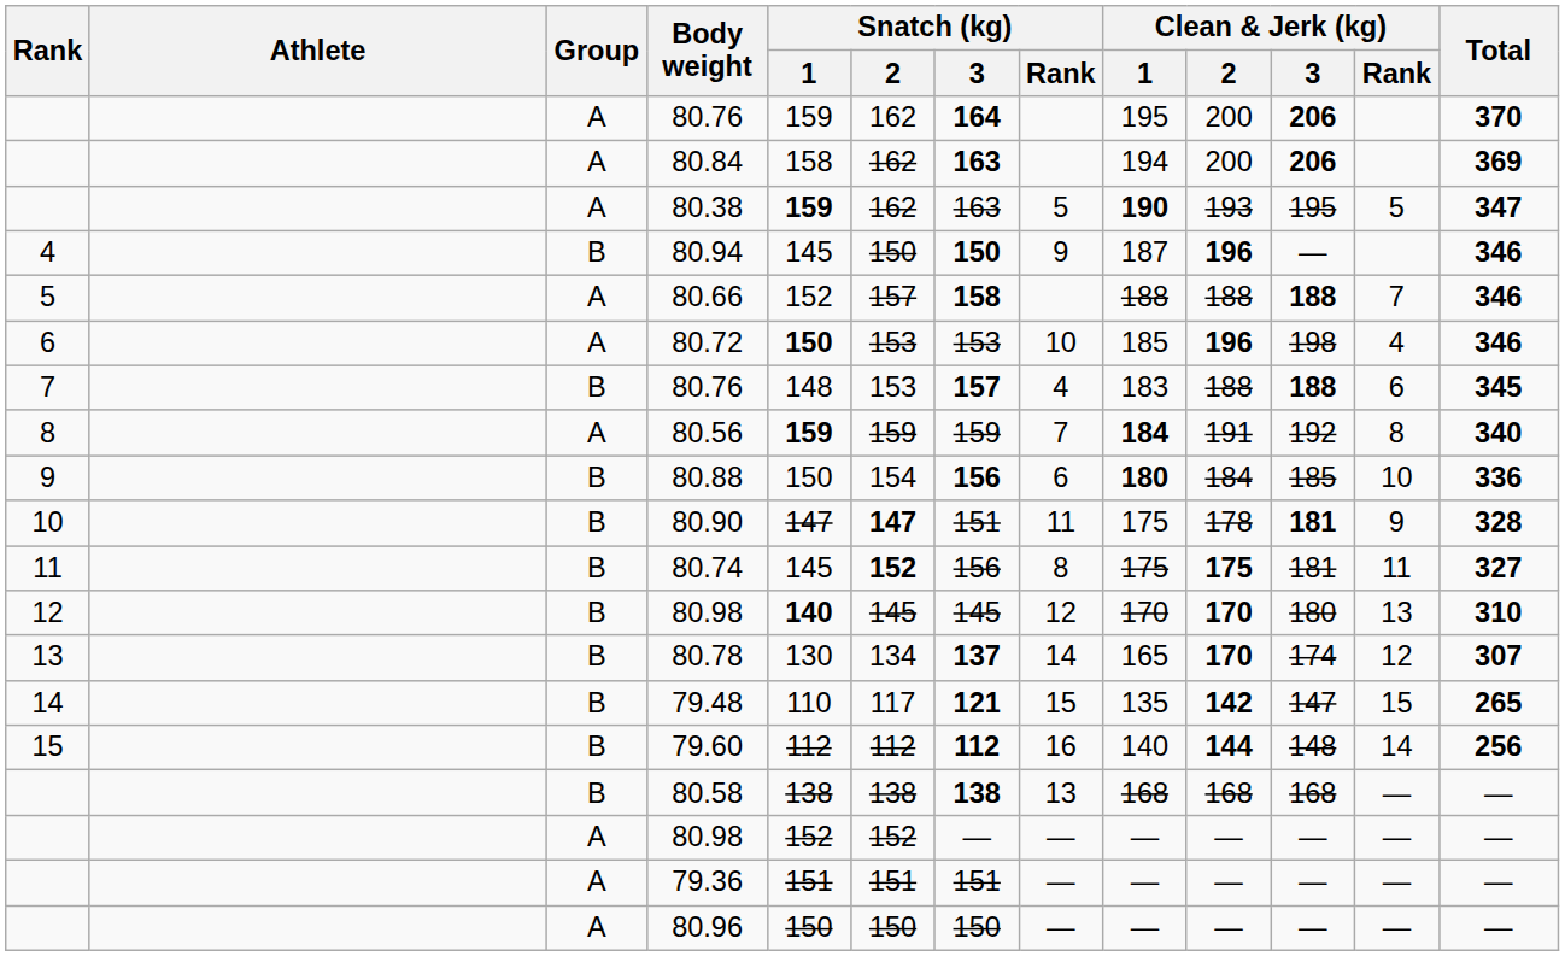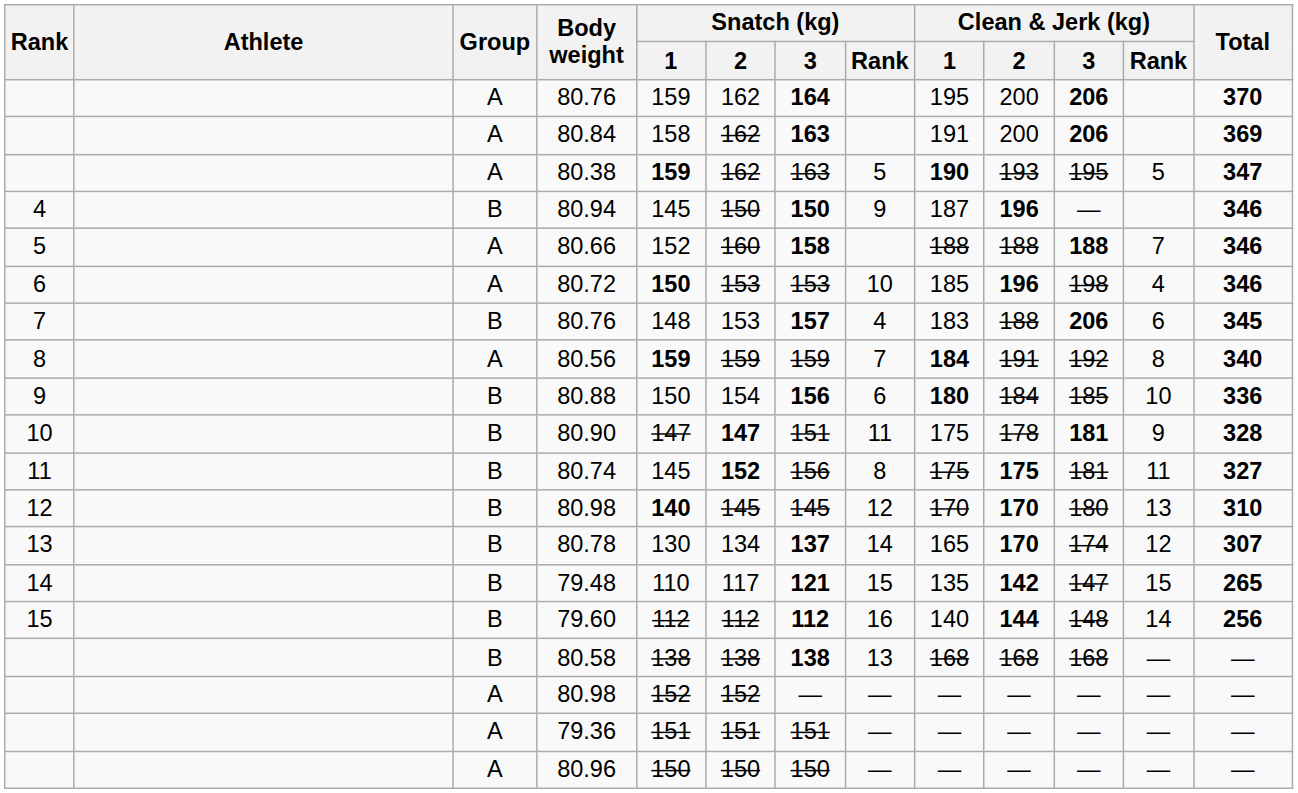80.84 | Clean & Jerk (kg) / 1: 194 -> 191
80.66 | Snatch (kg) / 2: 157 -> 160
7 / 80.76 | Clean & Jerk (kg) / 3: 188 -> 206
